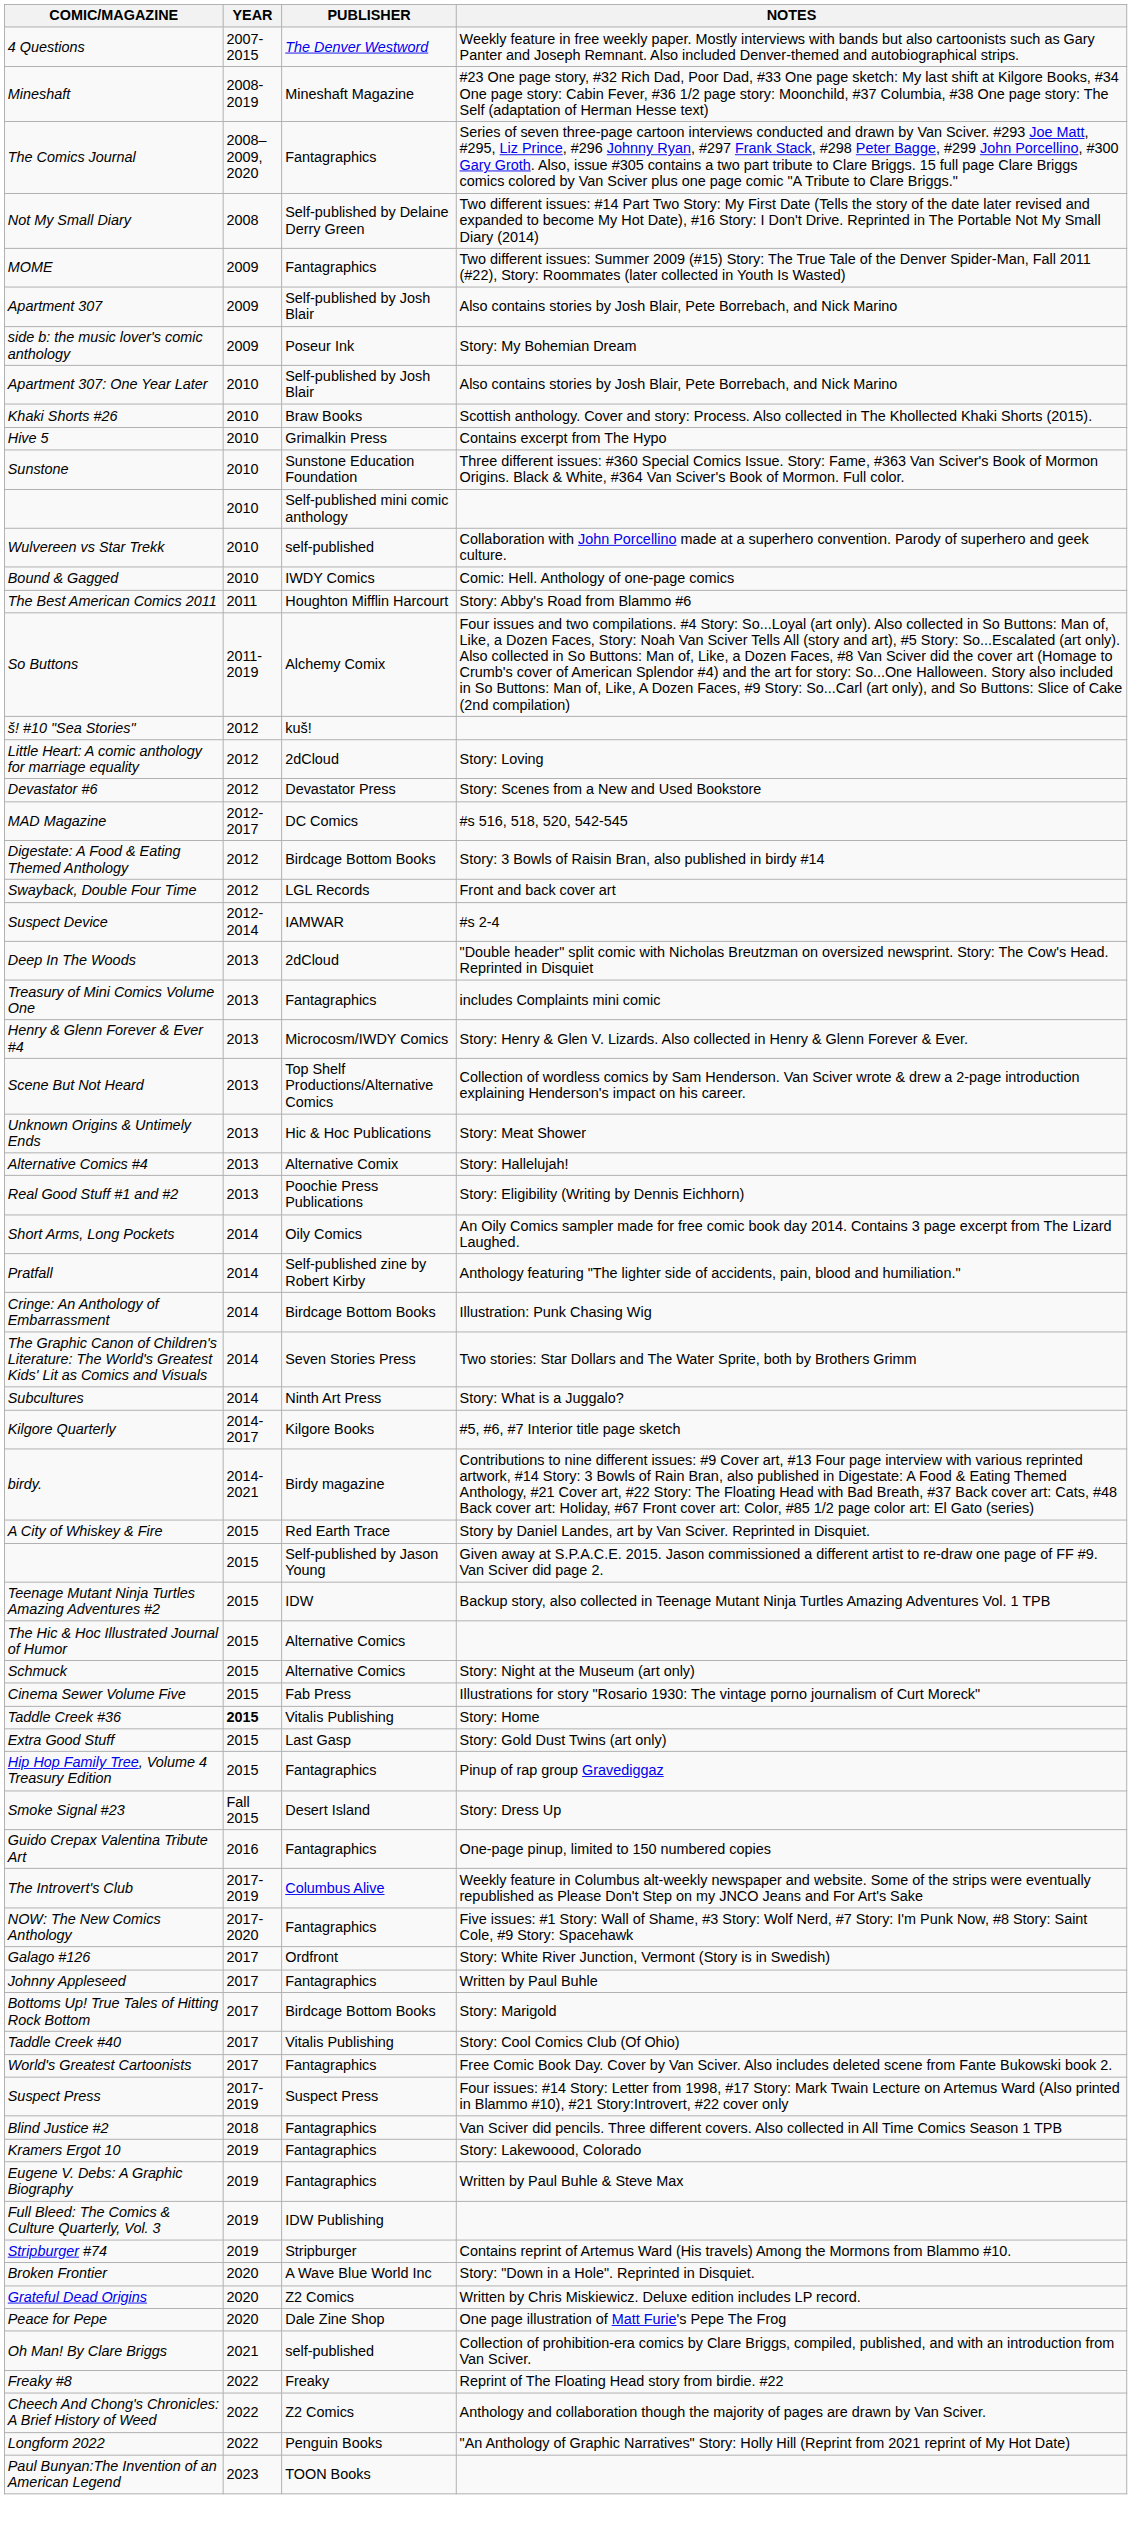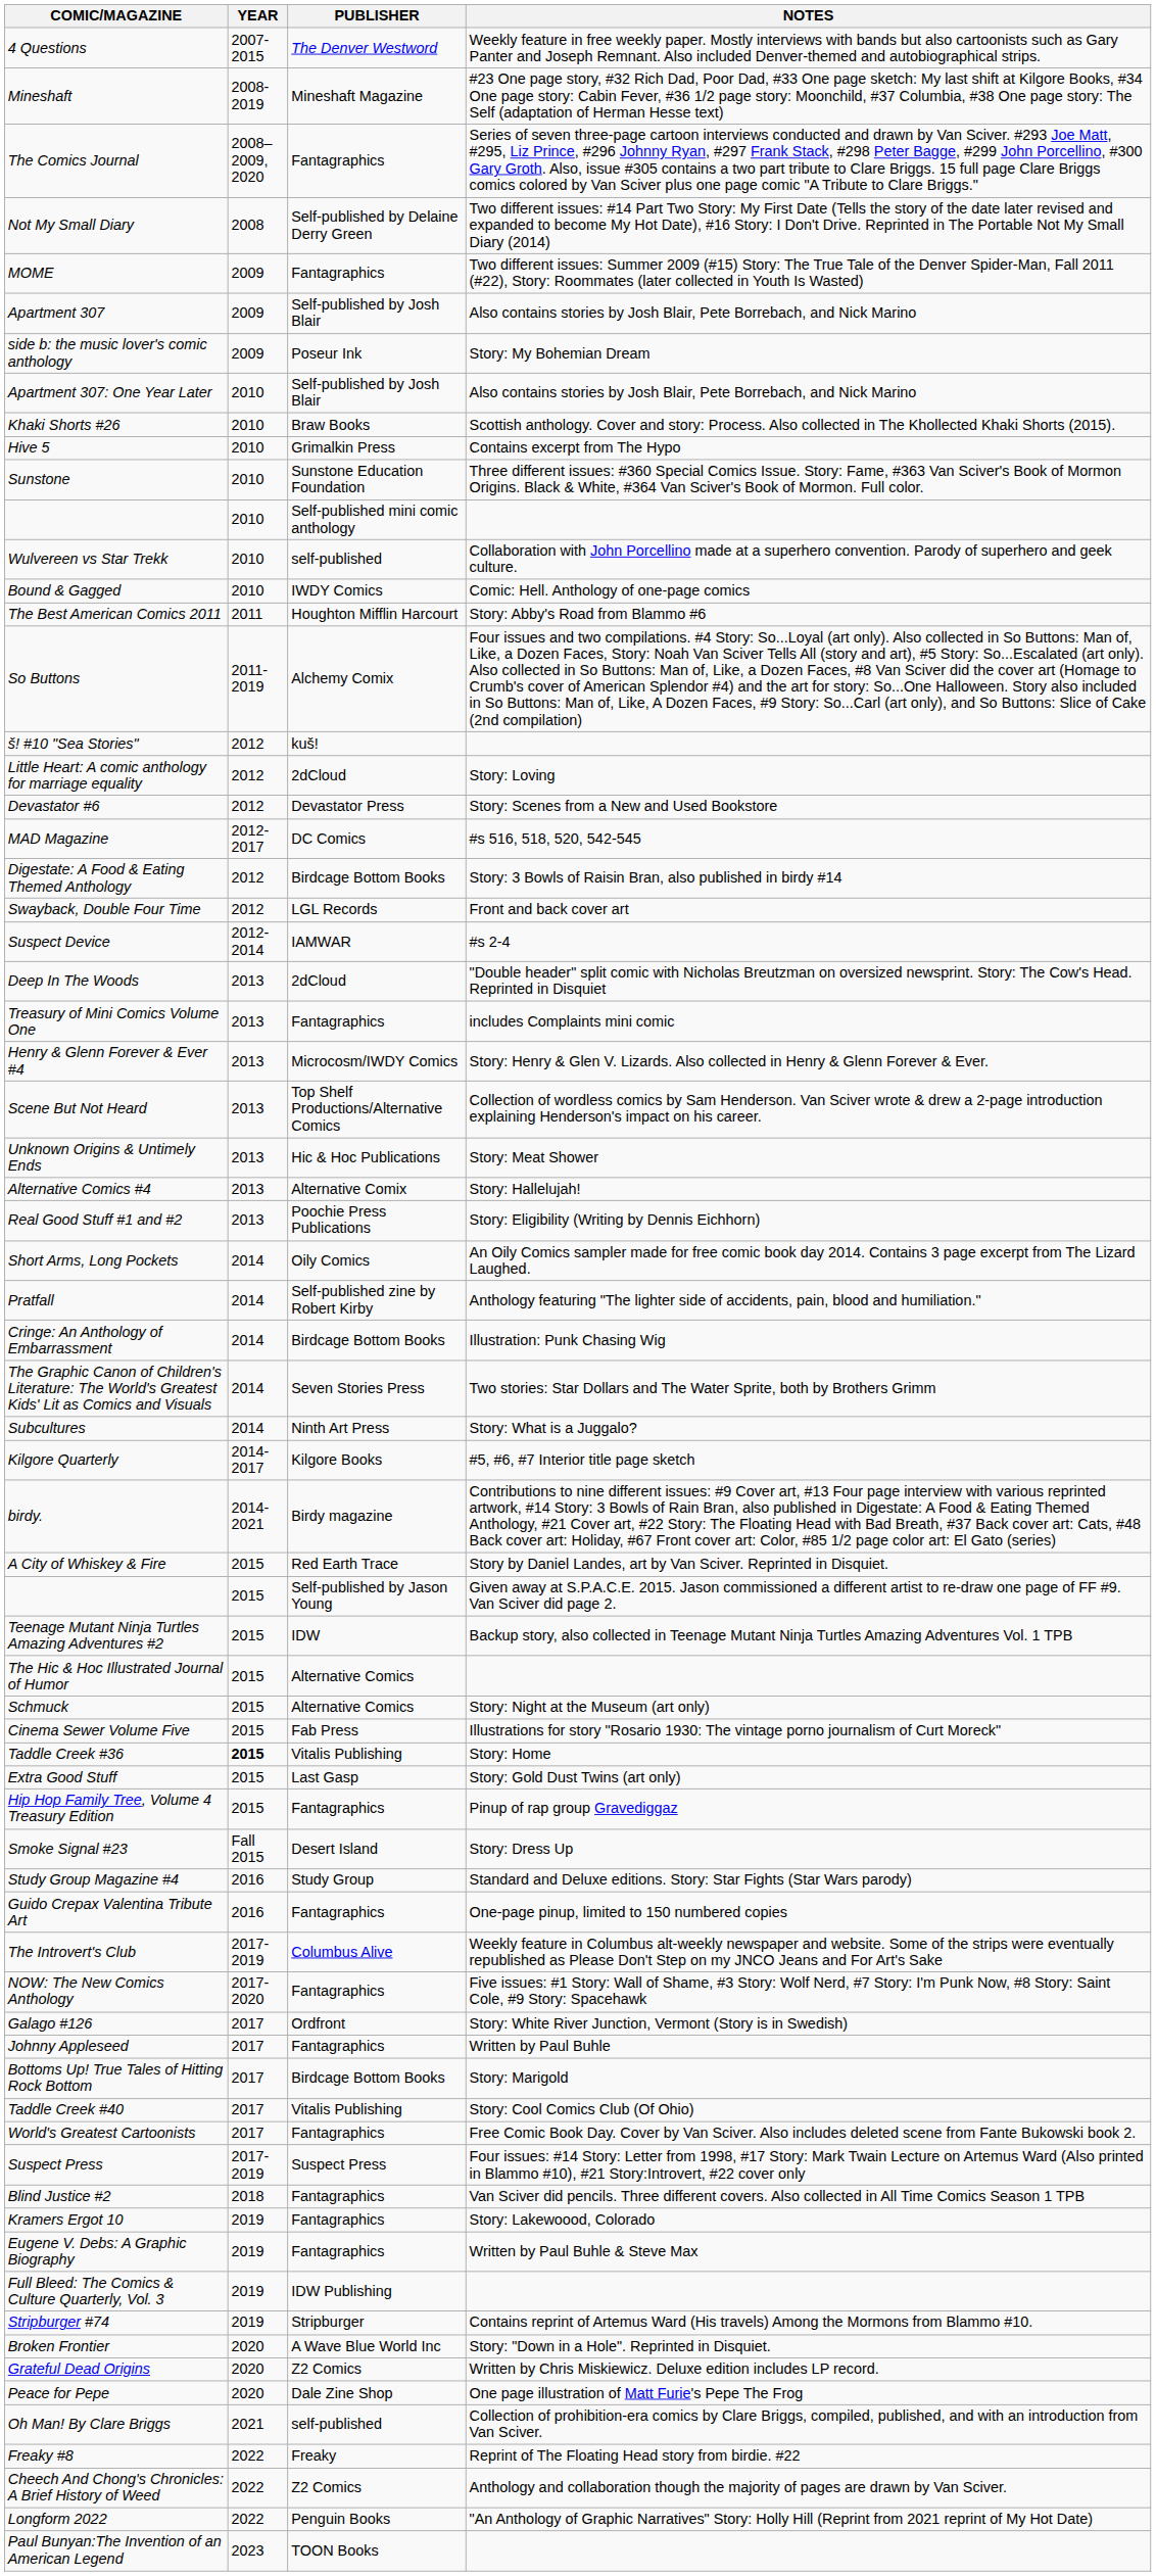+ row: Study Group Magazine #4 | 2016 | Study Group | Standard and Deluxe editions. Story: Star Fights (Star Wars parody)
